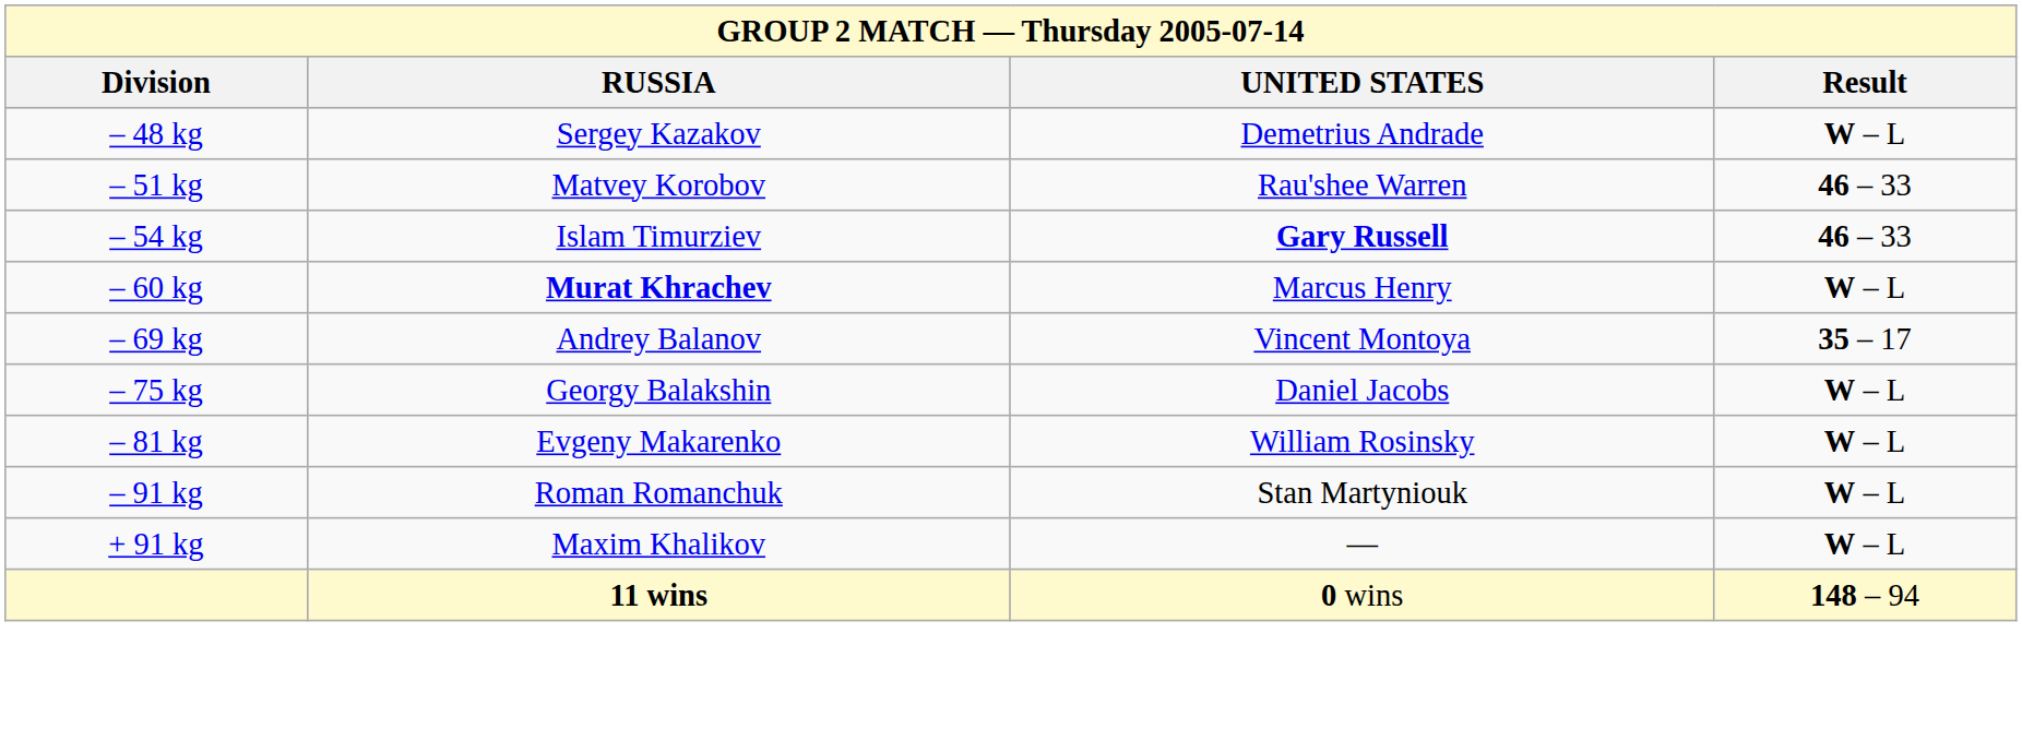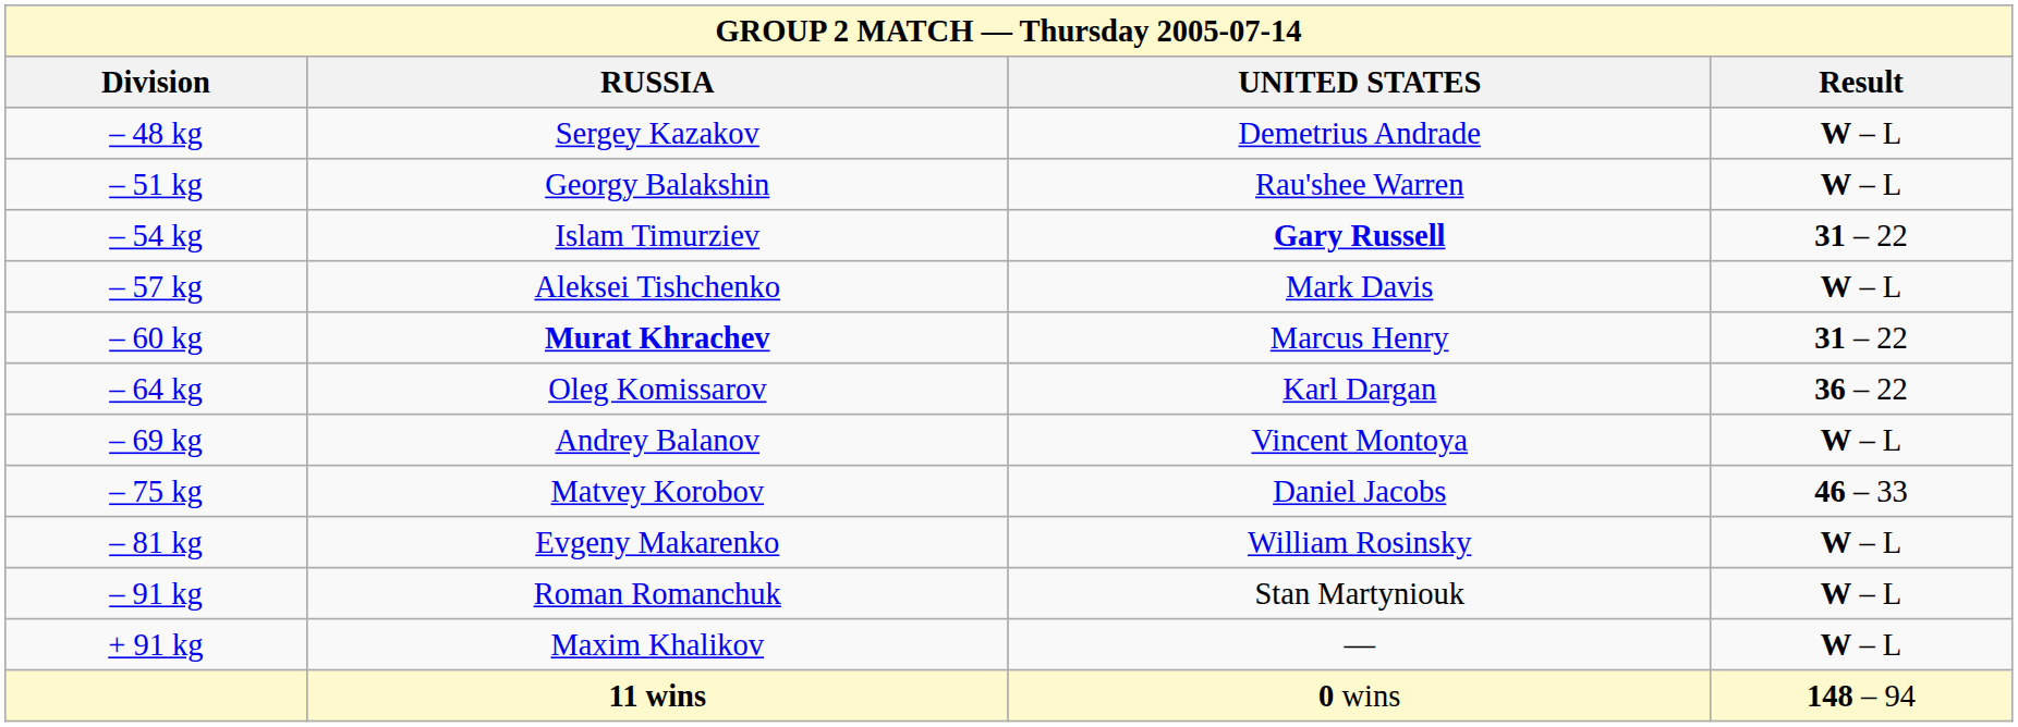– 51 kg | RUSSIA: Matvey Korobov -> Georgy Balakshin
– 51 kg | Result: 46 – 33 -> W – L
– 54 kg | Result: 46 – 33 -> 31 – 22
+ row: – 57 kg | Aleksei Tishchenko | Mark Davis | W – L
– 60 kg | Result: W – L -> 31 – 22
+ row: – 64 kg | Oleg Komissarov | Karl Dargan | 36 – 22
– 69 kg | Result: 35 – 17 -> W – L
– 75 kg | RUSSIA: Georgy Balakshin -> Matvey Korobov
– 75 kg | Result: W – L -> 46 – 33
